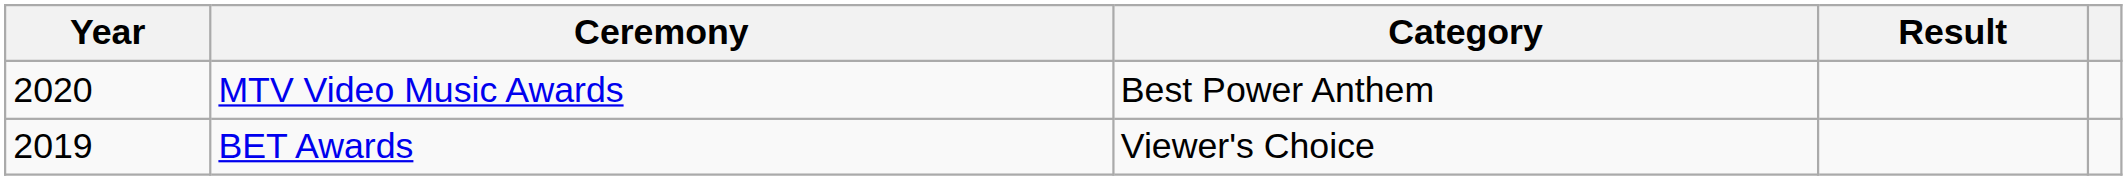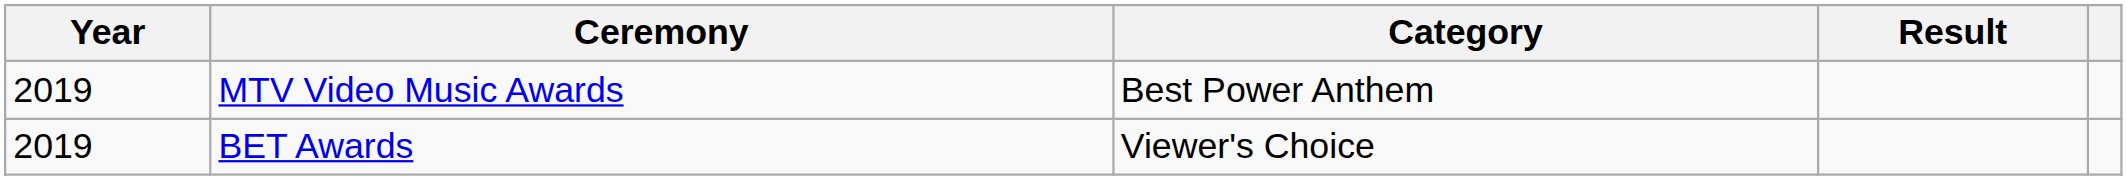MTV Video Music Awards | Year: 2020 -> 2019
